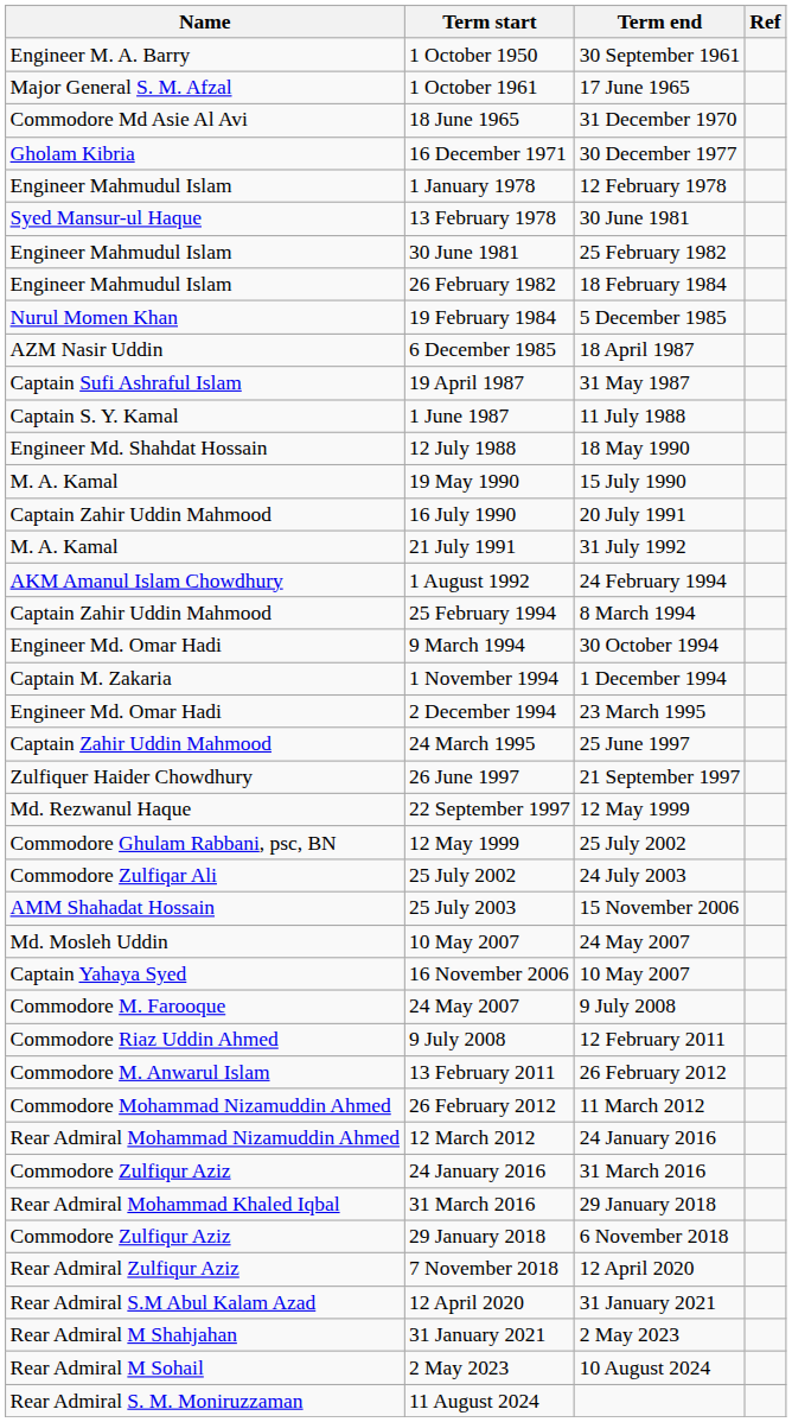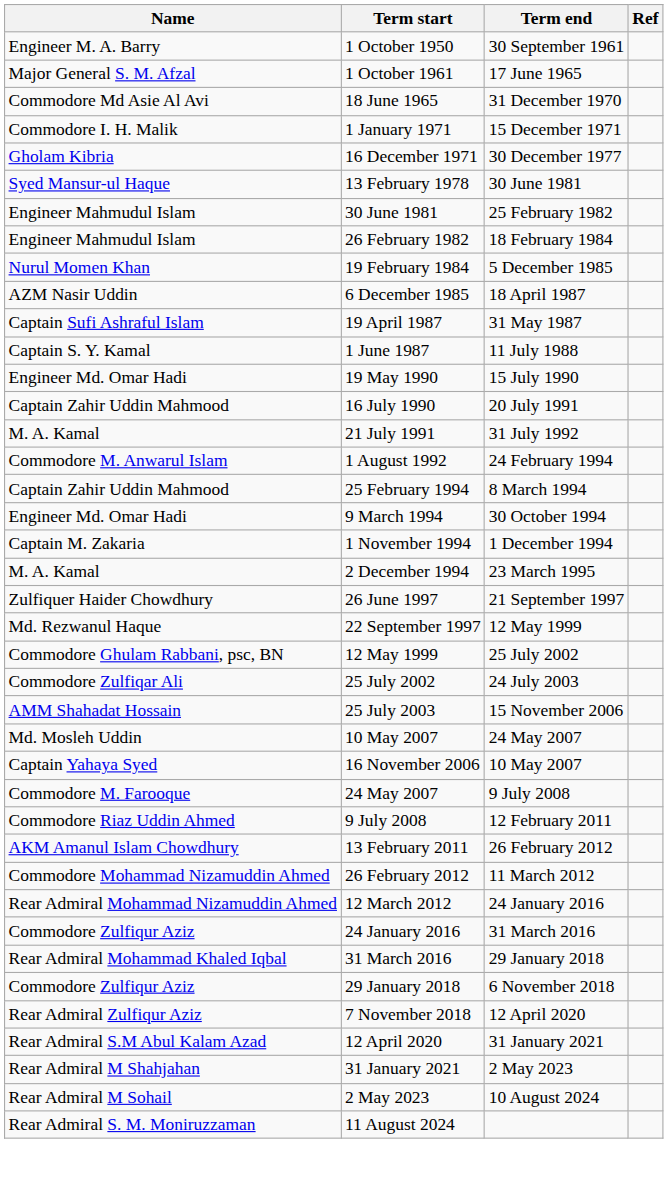+ row: Commodore I. H. Malik | 1 January 1971 | 15 December 1971
- row: Engineer Mahmudul Islam | 1 January 1978 | 12 February 1978
- row: Engineer Md. Shahdat Hossain | 12 July 1988 | 18 May 1990
19 May 1990 | Name: M. A. Kamal -> Engineer Md. Omar Hadi
1 August 1992 | Name: AKM Amanul Islam Chowdhury -> Commodore M. Anwarul Islam
2 December 1994 | Name: Engineer Md. Omar Hadi -> M. A. Kamal
- row: Captain Zahir Uddin Mahmood | 24 March 1995 | 25 June 1997
13 February 2011 | Name: Commodore M. Anwarul Islam -> AKM Amanul Islam Chowdhury
